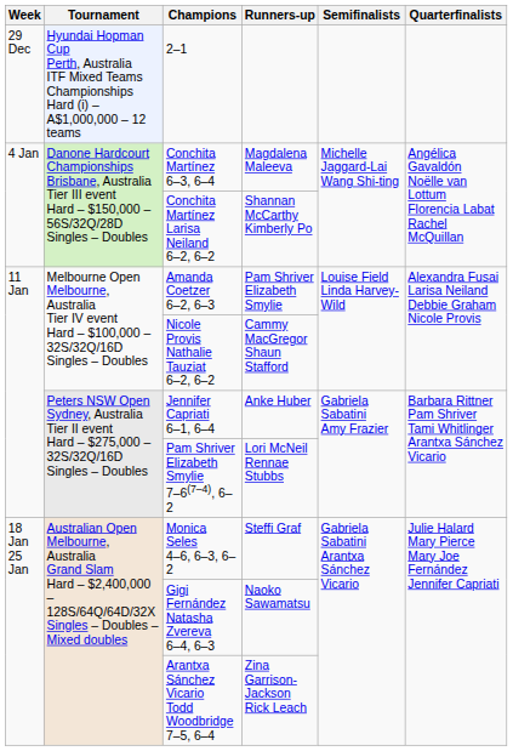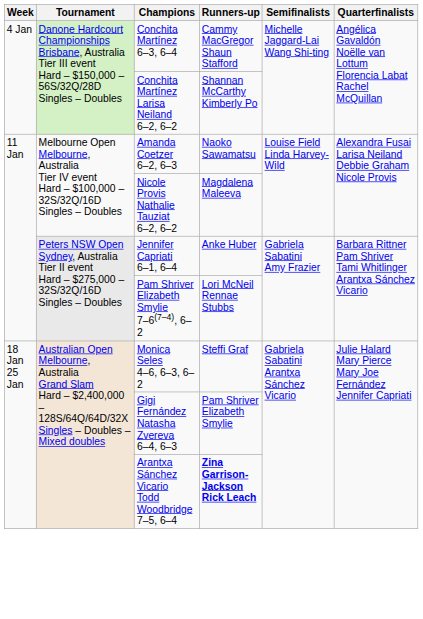- row: 29 Dec | Hyundai Hopman Cup Perth, Australia ITF Mixed Teams Championships Hard (i) – A$1,000,000 – 12 teams | 2–1
Conchita Martínez 6–3, 6–4 | Runners-up: Magdalena Maleeva -> Cammy MacGregor Shaun Stafford
Amanda Coetzer 6–2, 6–3 | Runners-up: Pam Shriver Elizabeth Smylie -> Naoko Sawamatsu
Nicole Provis Nathalie Tauziat 6–2, 6–2 | Runners-up: Cammy MacGregor Shaun Stafford -> Magdalena Maleeva
Gigi Fernández Natasha Zvereva 6–4, 6–3 | Runners-up: Naoko Sawamatsu -> Pam Shriver Elizabeth Smylie
Arantxa Sánchez Vicario Todd Woodbridge 7–5, 6–4 | Runners-up: normal -> bold
